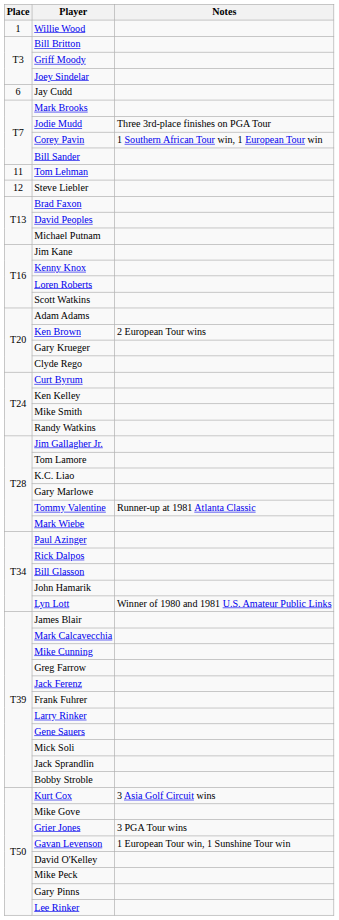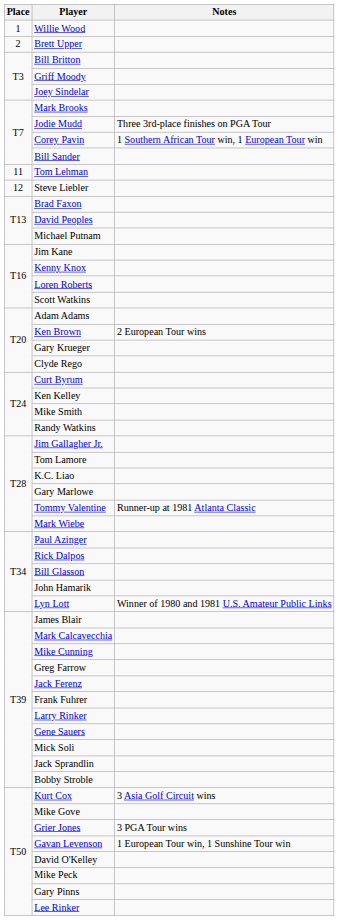+ row: 2 | Brett Upper
- row: 6 | Jay Cudd
